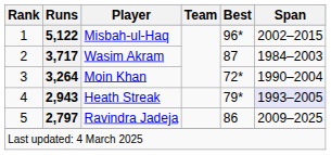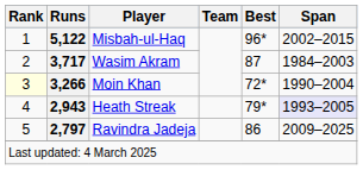Moin Khan | Rank: no background -> lightyellow background
Moin Khan | Runs: 3,264 -> 3,266
